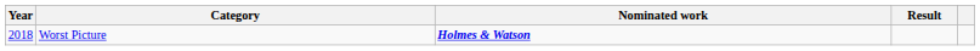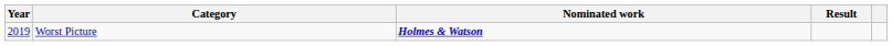Worst Picture | Year: 2018 -> 2019
